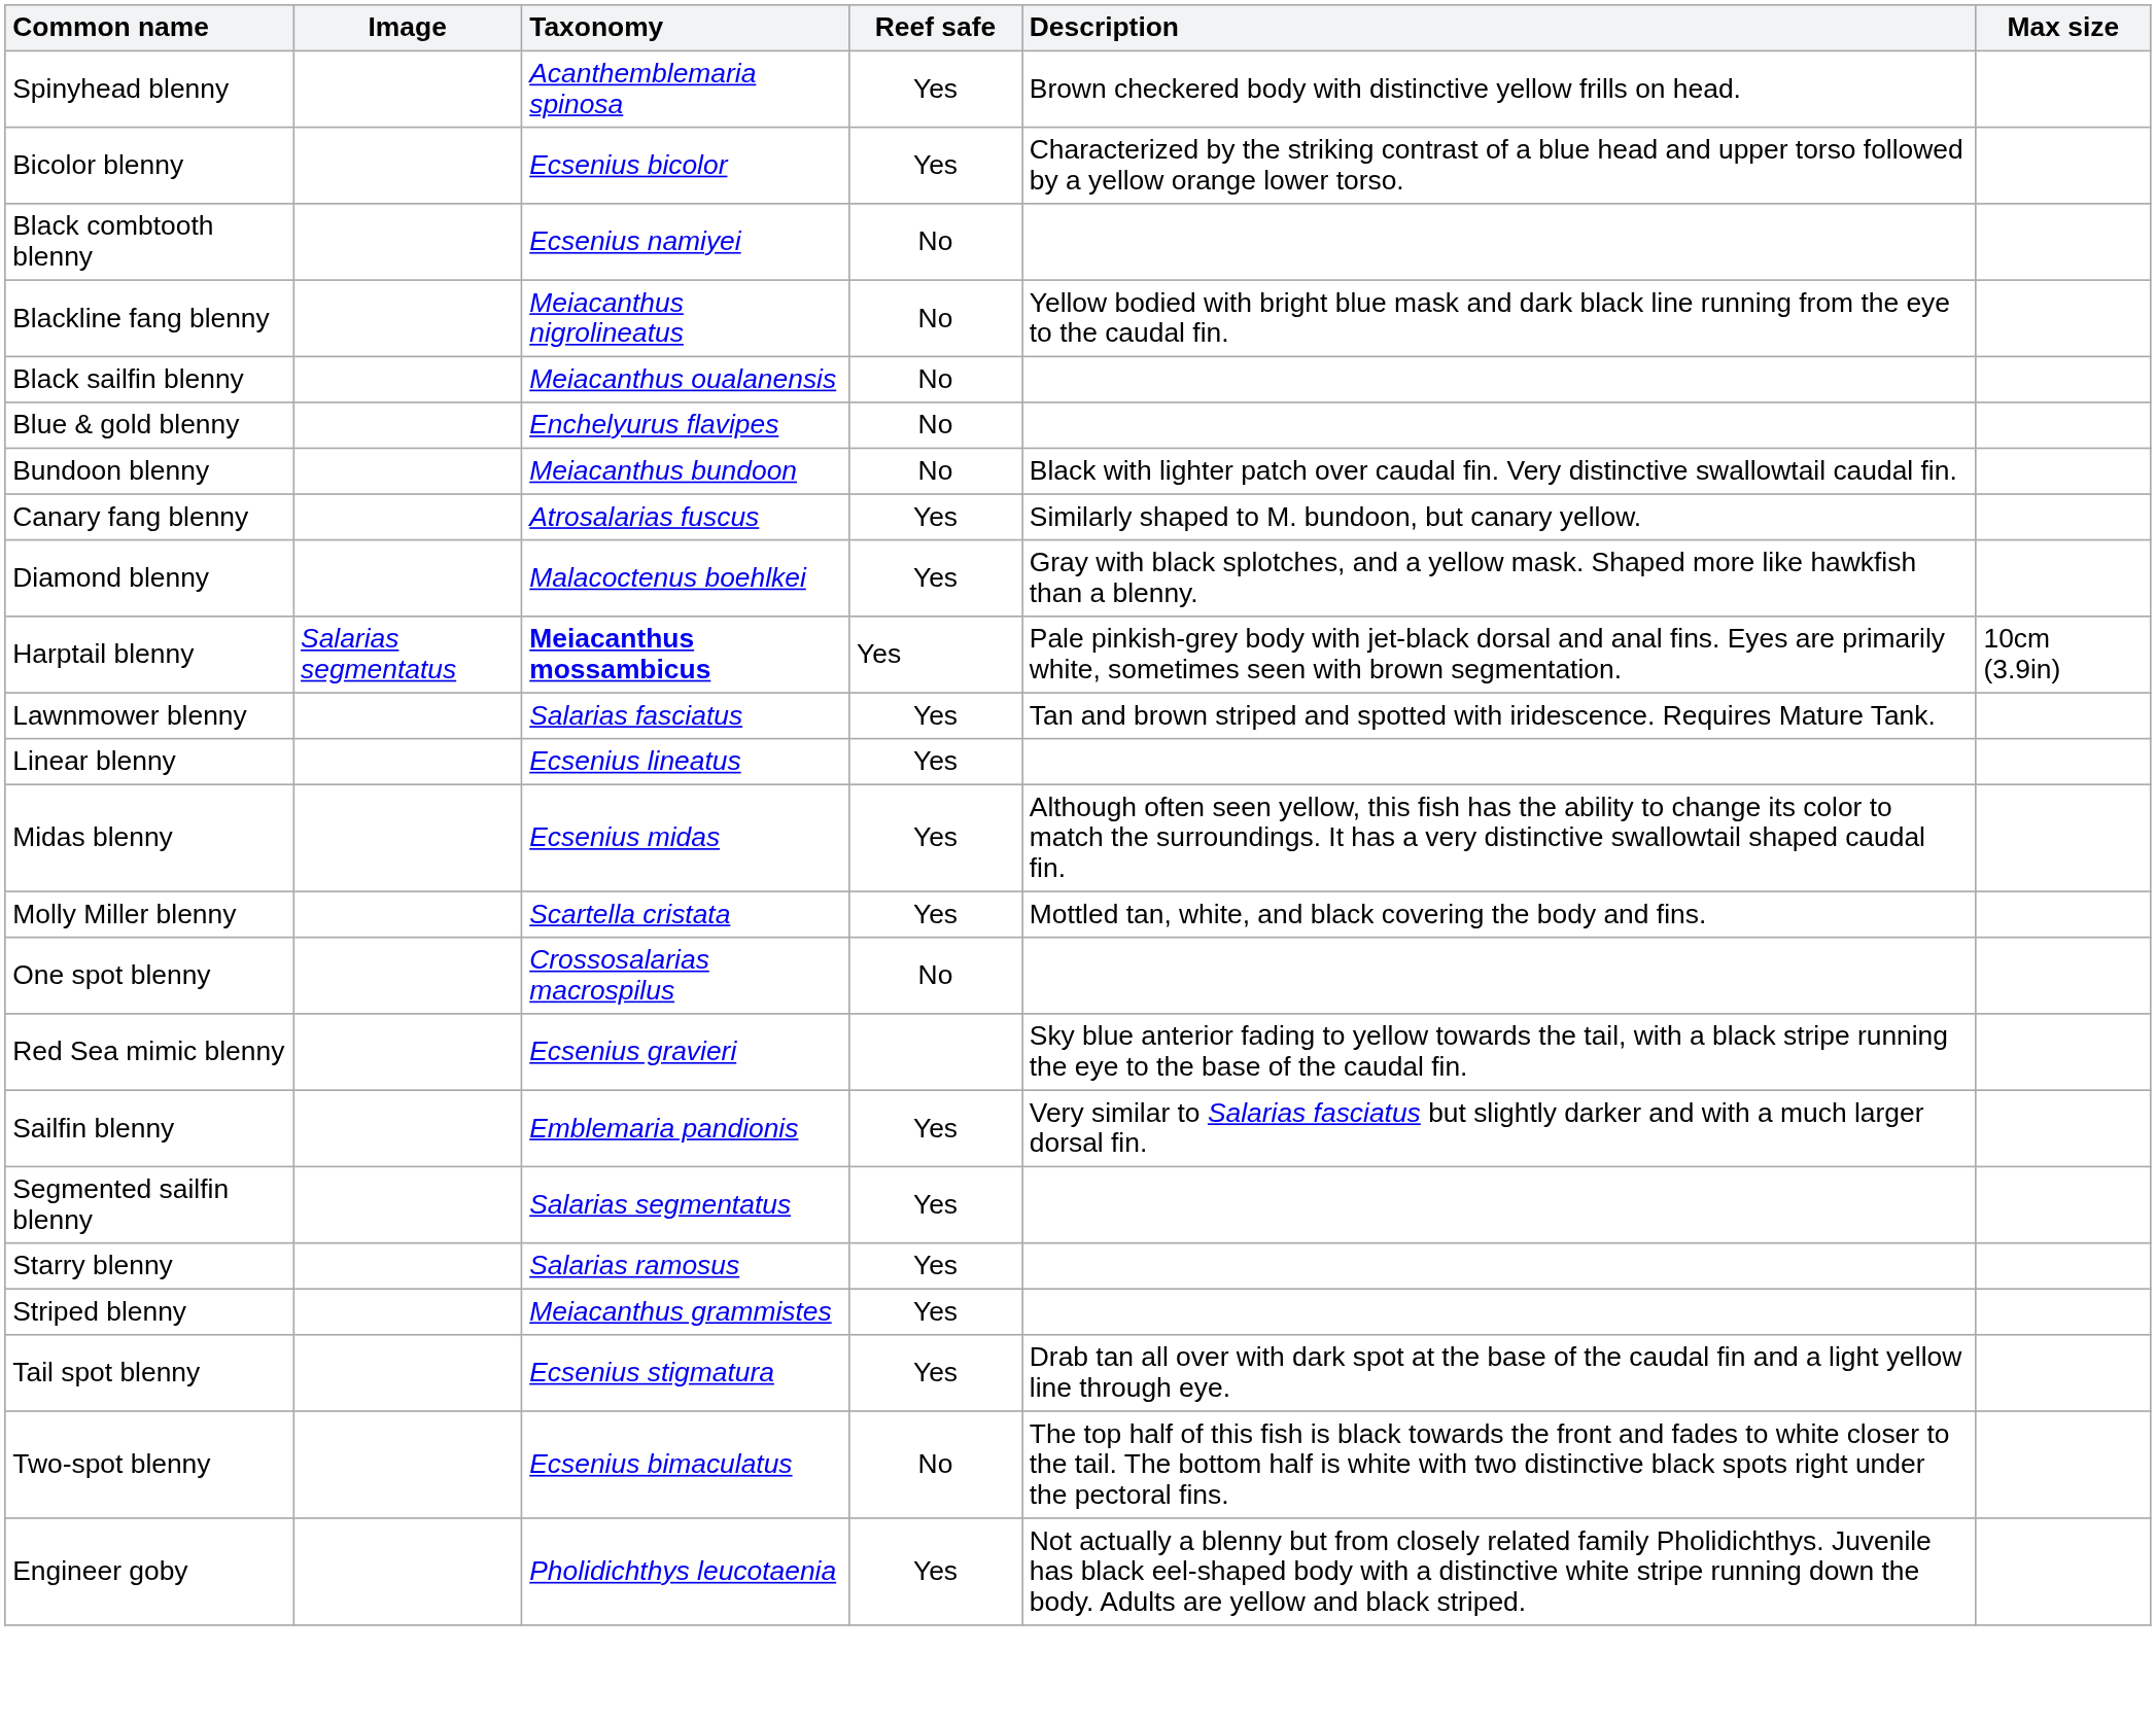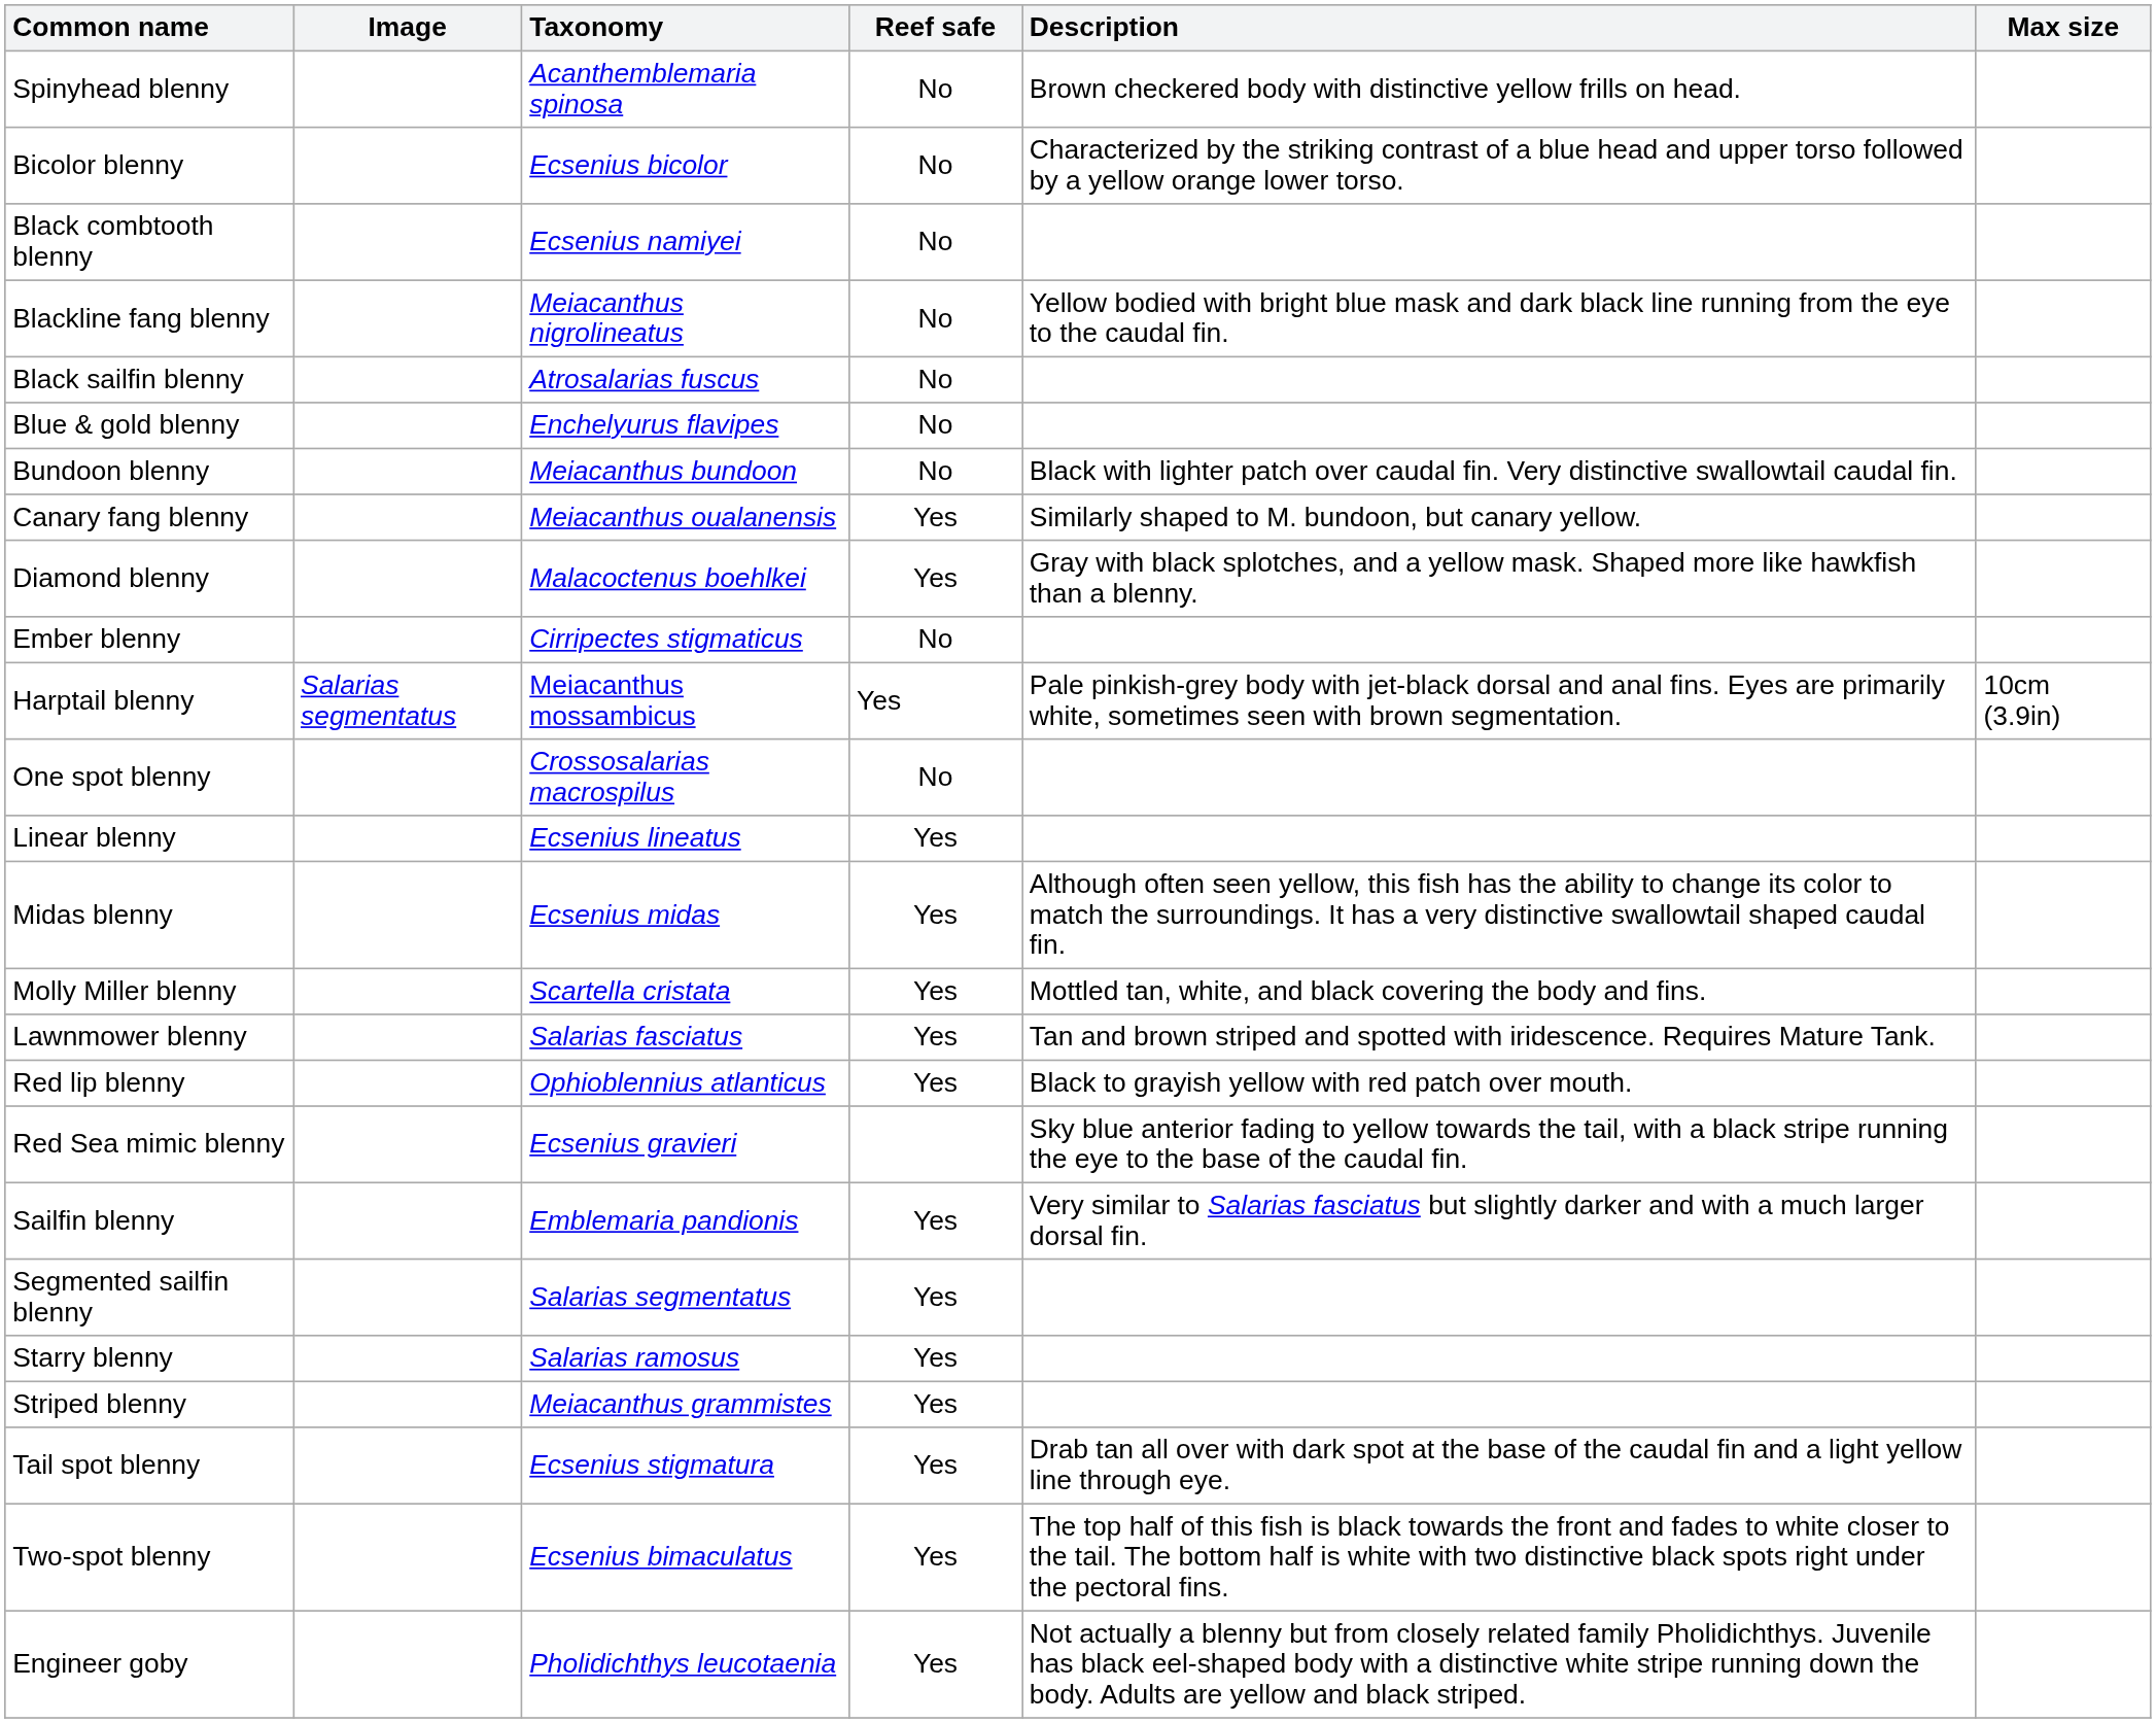Spinyhead blenny | Reef safe: Yes -> No
Bicolor blenny | Reef safe: Yes -> No
Black sailfin blenny | Taxonomy: Meiacanthus oualanensis -> Atrosalarias fuscus
Canary fang blenny | Taxonomy: Atrosalarias fuscus -> Meiacanthus oualanensis
+ row: Ember blenny | Cirripectes stigmaticus | No
Harptail blenny | Taxonomy: bold -> normal
rows swapped: Lawnmower blenny <-> One spot blenny
+ row: Red lip blenny | Ophioblennius atlanticus | Yes | Black to grayish yellow with red patch over mouth.
Two-spot blenny | Reef safe: No -> Yes
